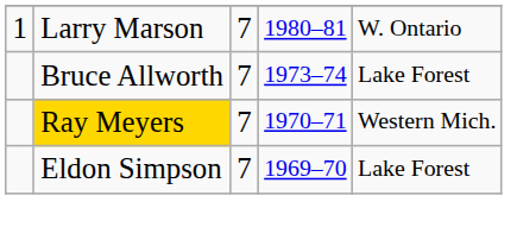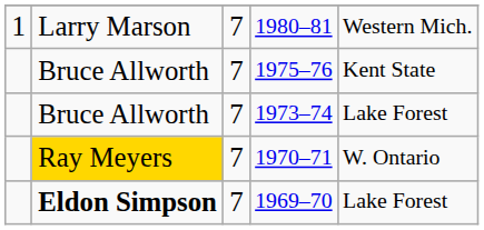1980–81 | column 5: W. Ontario -> Western Mich.
+ row: Bruce Allworth | 7 | 1975–76 | Kent State
1970–71 | column 5: Western Mich. -> W. Ontario
1969–70 | column 2: normal -> bold
